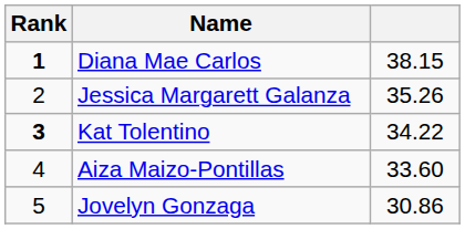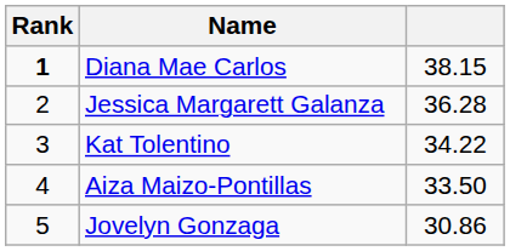Jessica Margarett Galanza | column 3: 35.26 -> 36.28
Kat Tolentino | Rank: bold -> normal
Aiza Maizo-Pontillas | column 3: 33.60 -> 33.50
